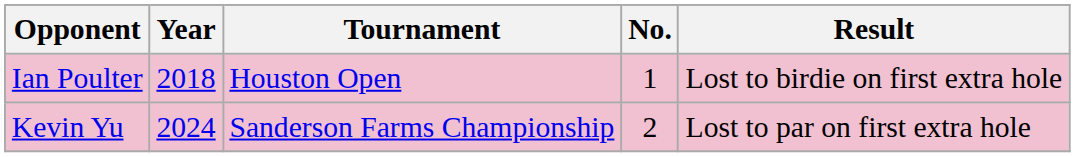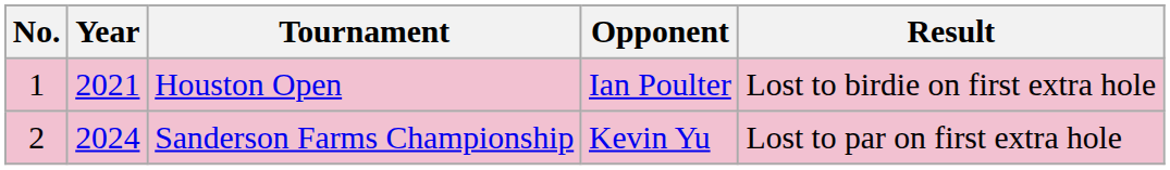columns swapped: No. <-> Opponent
Houston Open | Year: 2018 -> 2021
